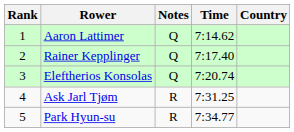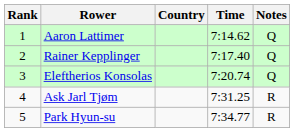columns swapped: Country <-> Notes
